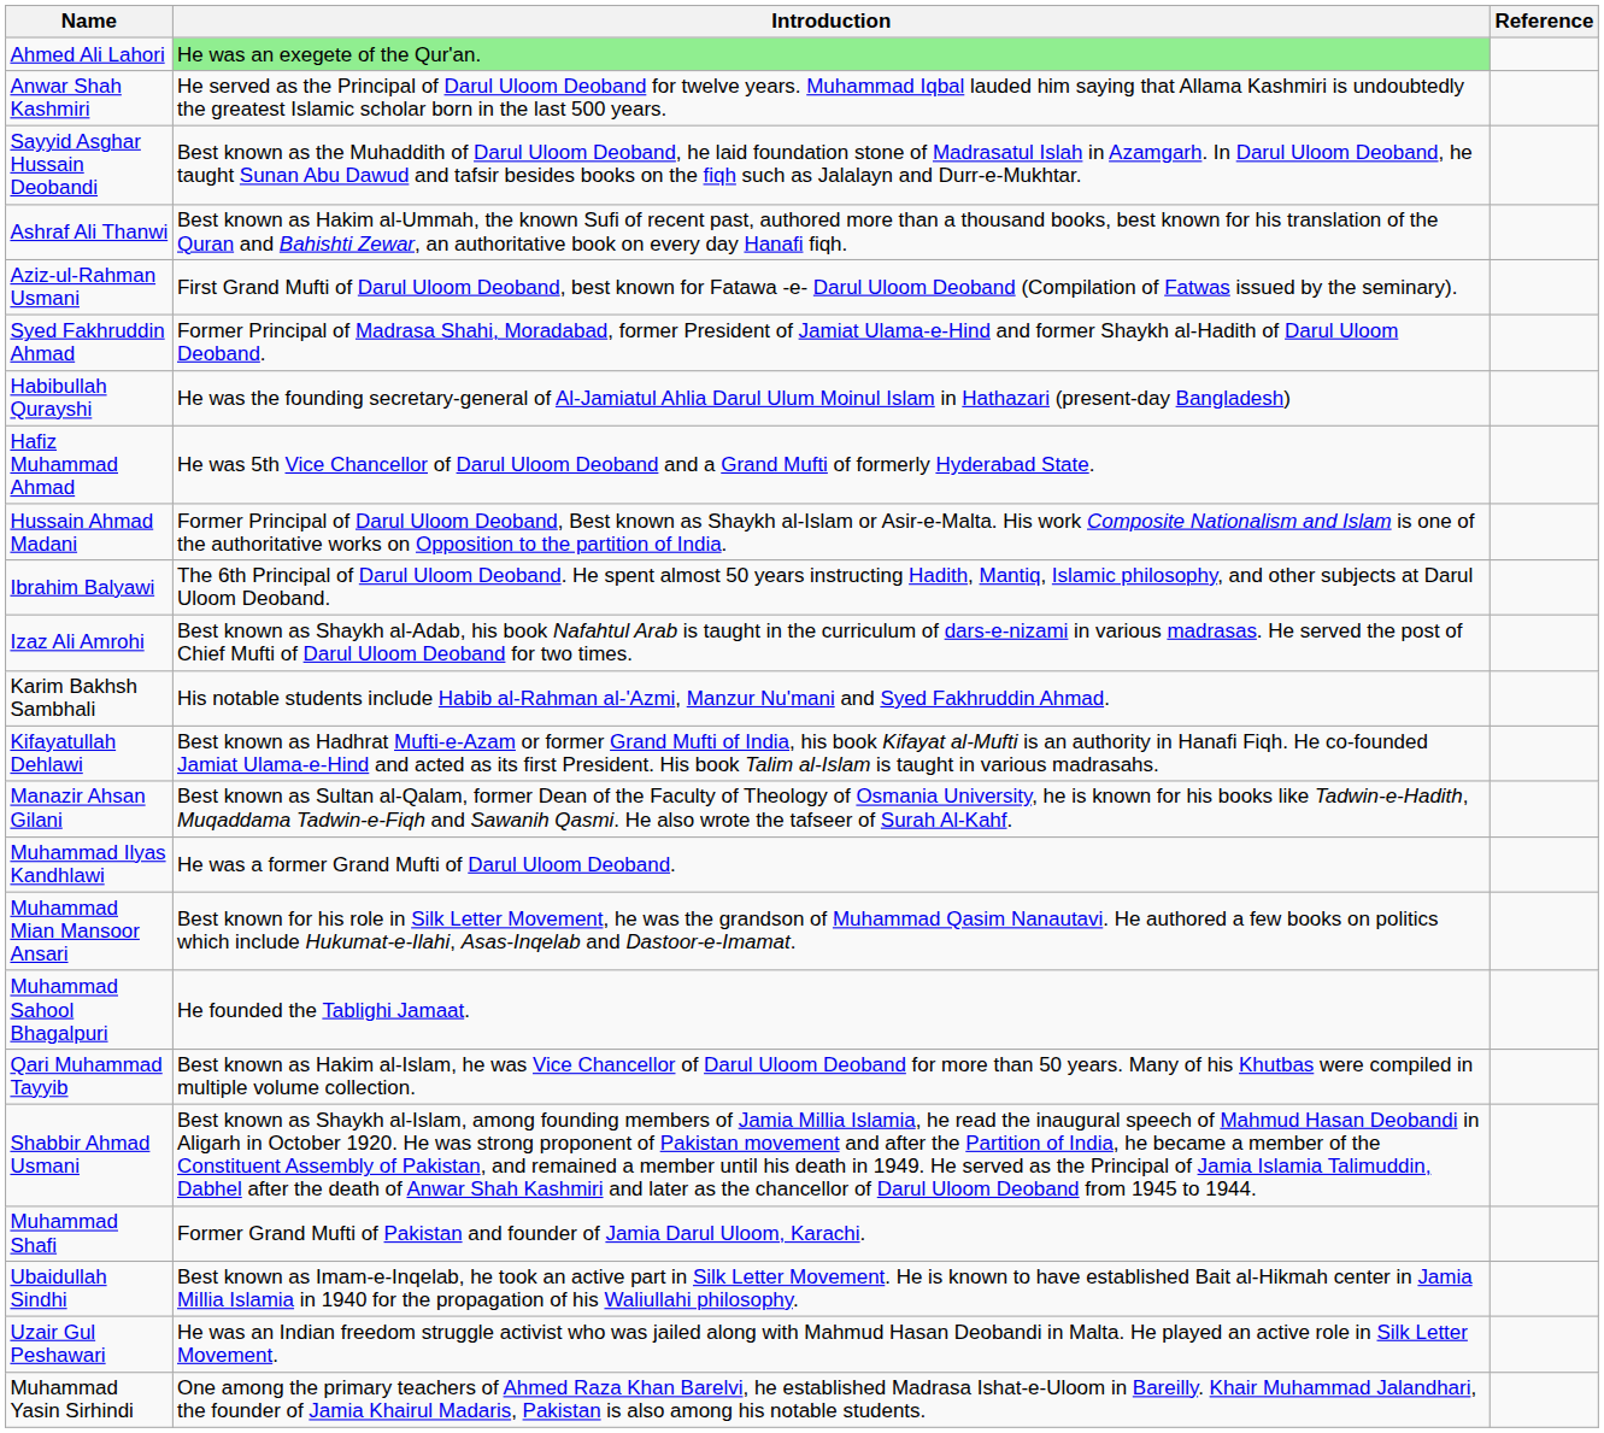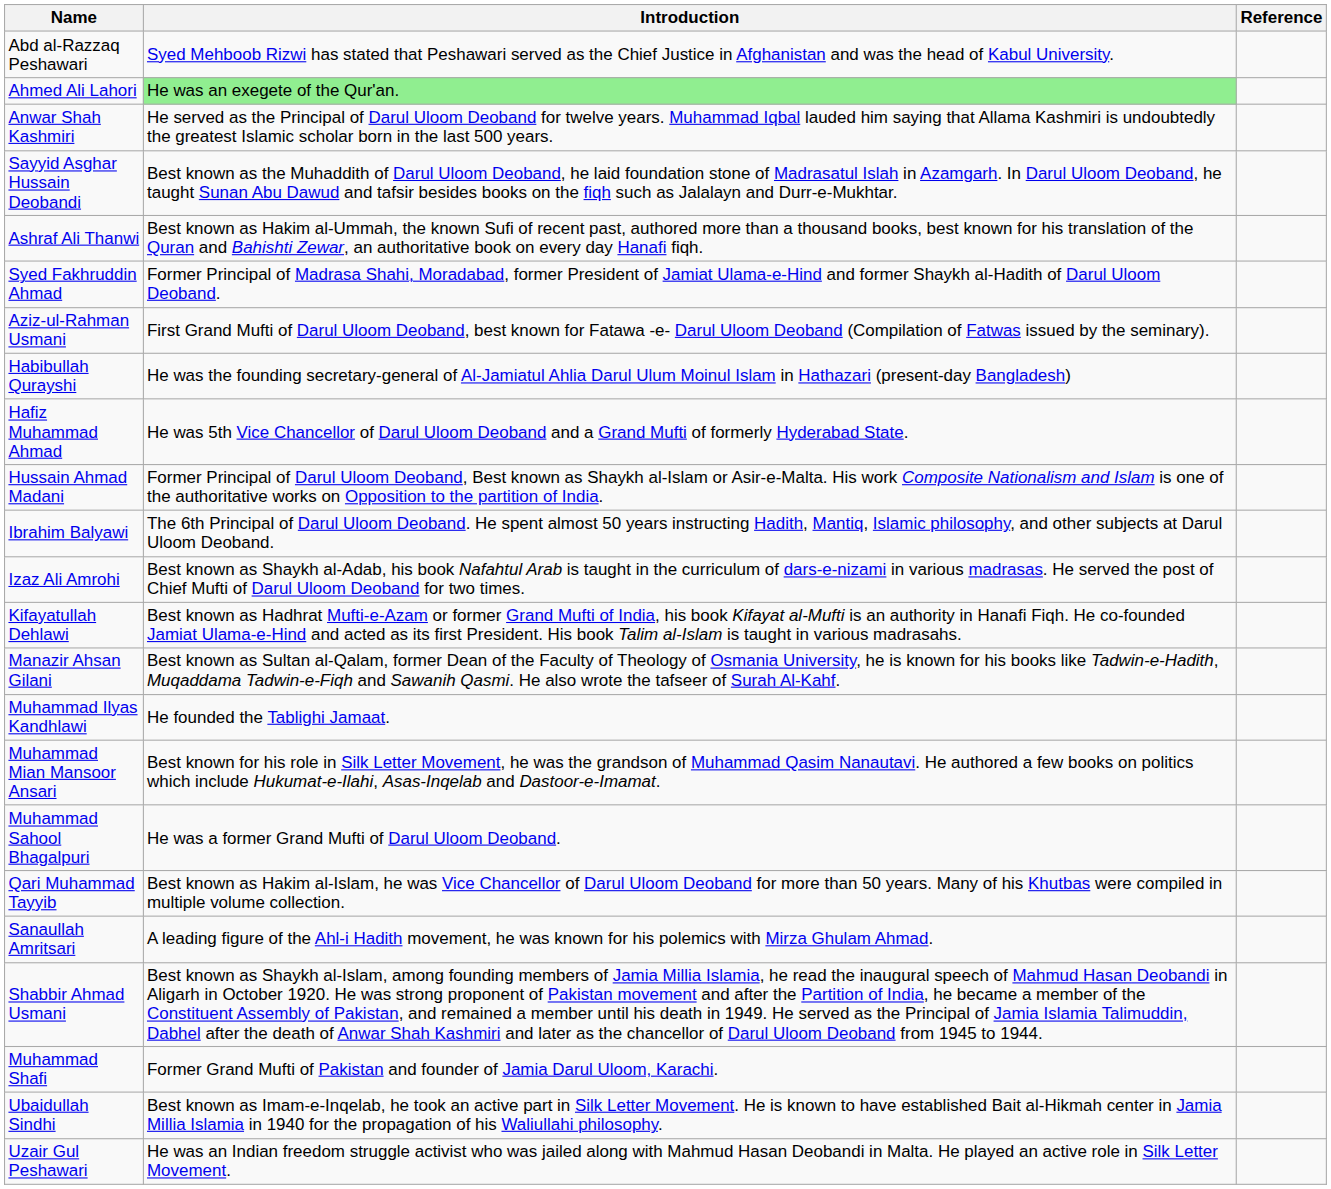+ row: Abd al-Razzaq Peshawari | Syed Mehboob Rizwi has stated that Peshawari served as the Chief Justice in Afghanistan and was the head of Kabul University.
rows swapped: Aziz-ul-Rahman Usmani <-> Syed Fakhruddin Ahmad
- row: Karim Bakhsh Sambhali | His notable students include Habib al-Rahman al-'Azmi, Manzur Nu'mani and Syed Fakhruddin Ahmad.
Muhammad Ilyas Kandhlawi | Introduction: He was a former Grand Mufti of Darul Uloom Deoband. -> He founded the Tablighi Jamaat.
Muhammad Sahool Bhagalpuri | Introduction: He founded the Tablighi Jamaat. -> He was a former Grand Mufti of Darul Uloom Deoband.
+ row: Sanaullah Amritsari | A leading figure of the Ahl-i Hadith movement, he was known for his polemics with Mirza Ghulam Ahmad.
- row: Muhammad Yasin Sirhindi | One among the primary teachers of Ahmed Raza Khan Barelvi, he established Madrasa Ishat-e-Uloom in Bareilly. Khair Muhammad Jalandhari, the founder of Jamia Khairul Madaris, Pakistan is also among his notable students.
